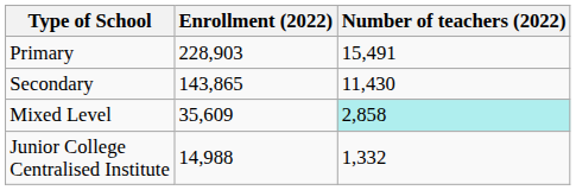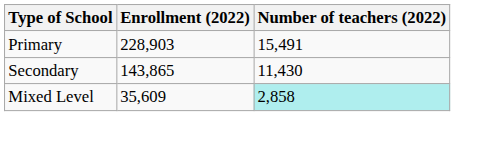- row: Junior College Centralised Institute | 14,988 | 1,332
